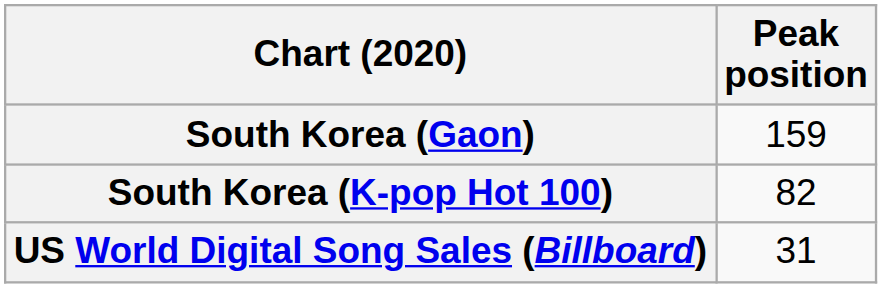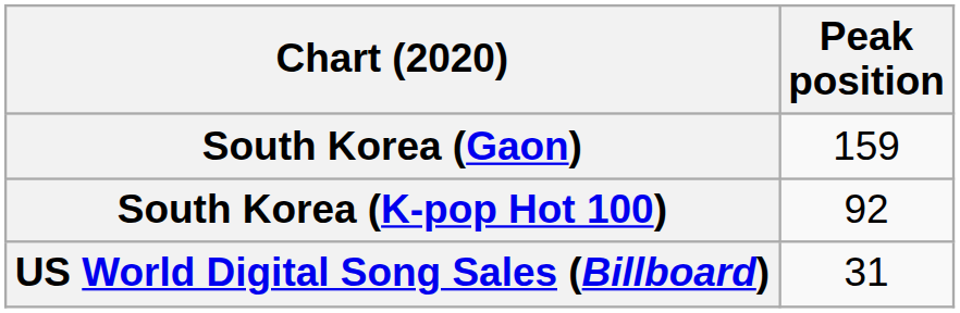South Korea (K-pop Hot 100) | Peak position: 82 -> 92
